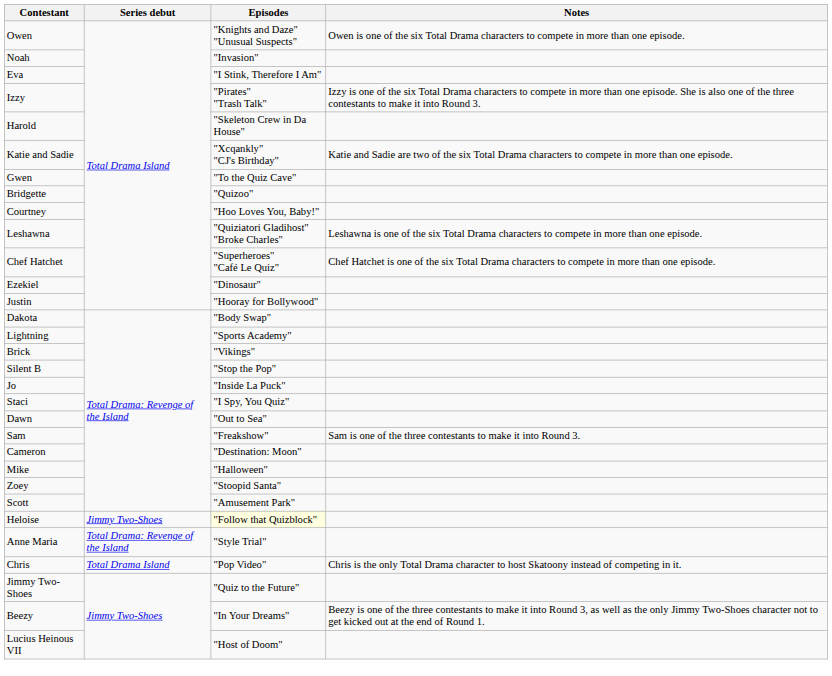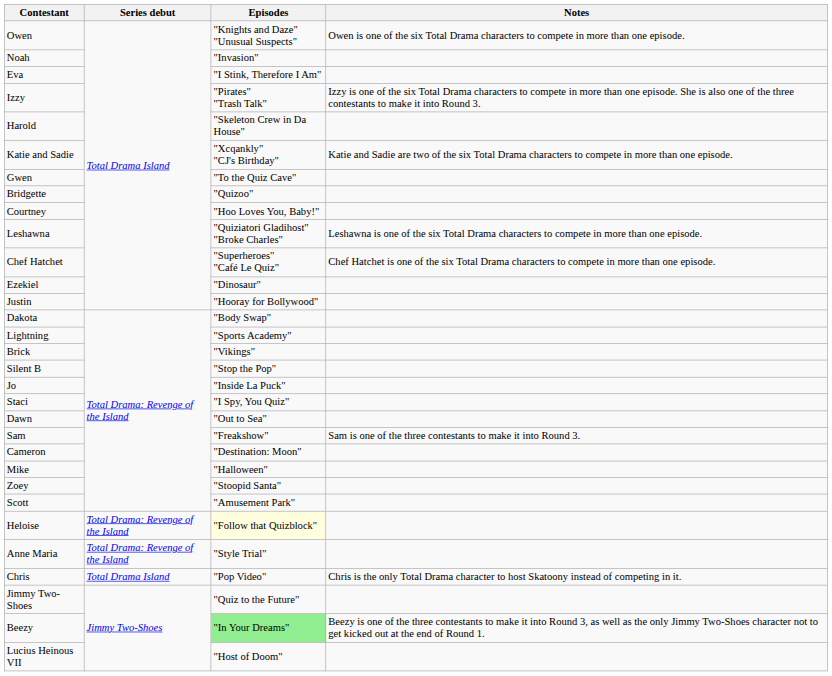Heloise | Series debut: Jimmy Two-Shoes -> Total Drama: Revenge of the Island
Beezy | Episodes: no background -> lightgreen background
